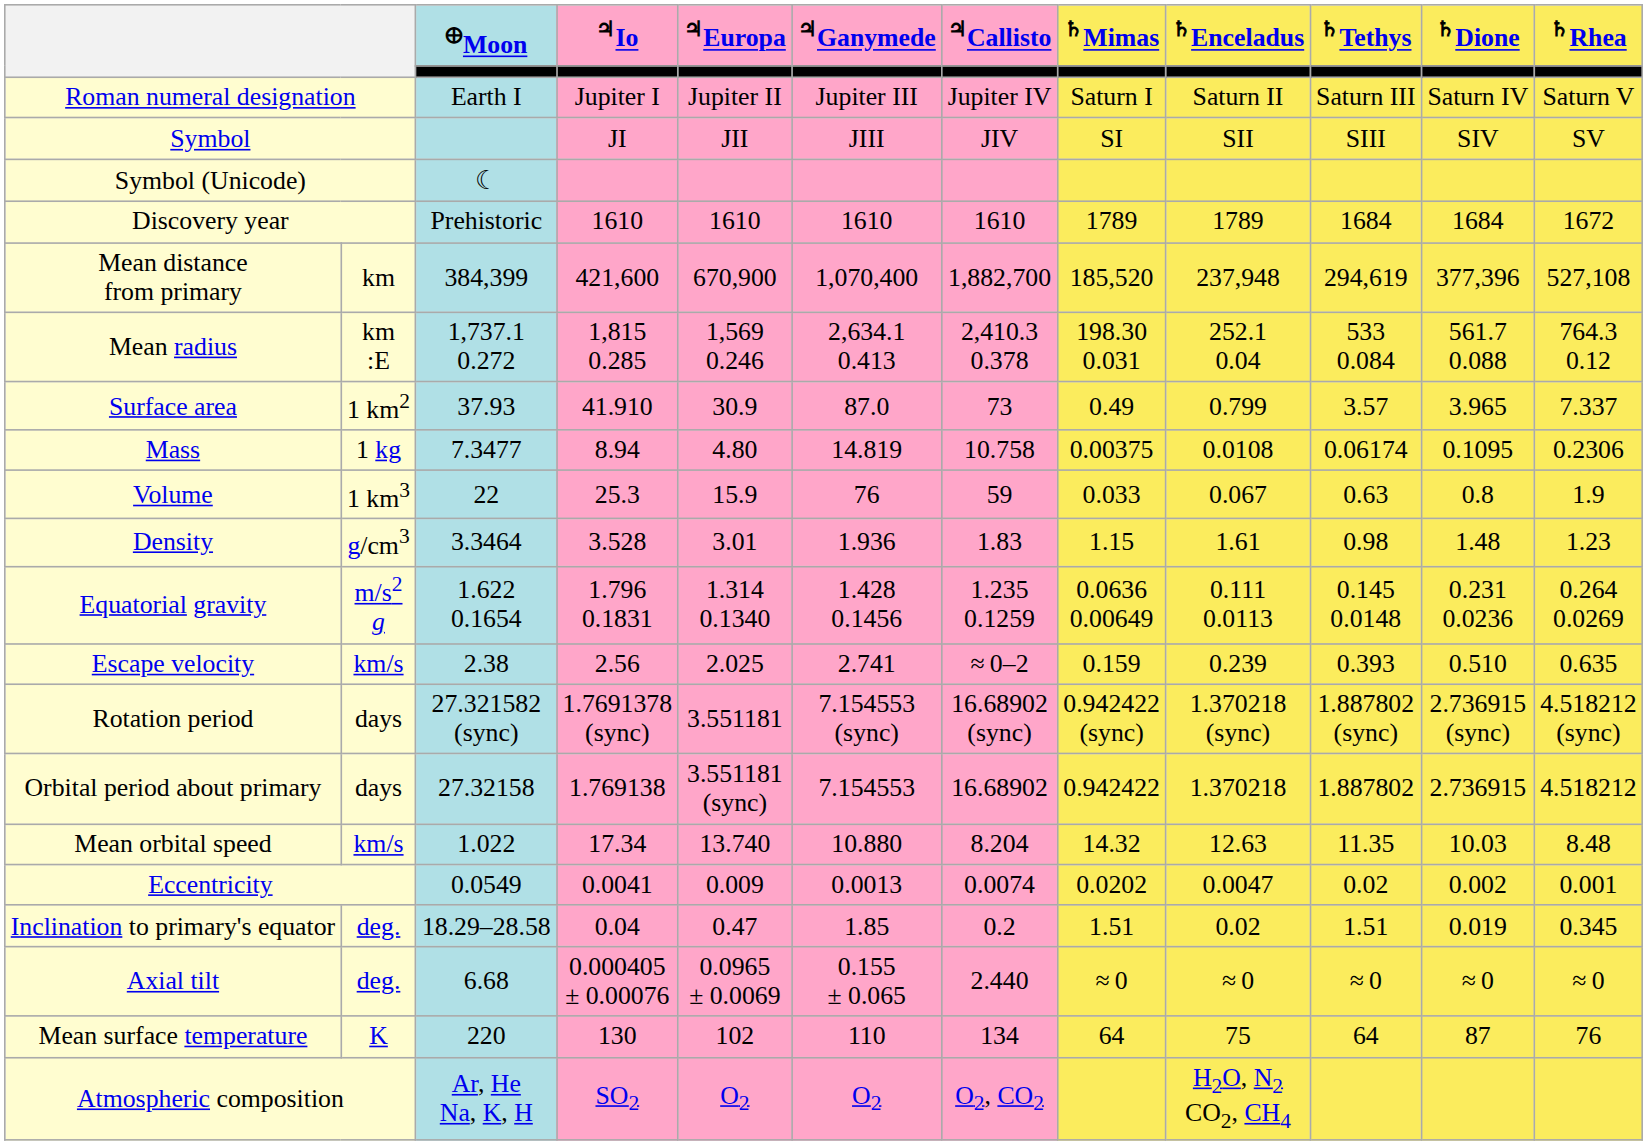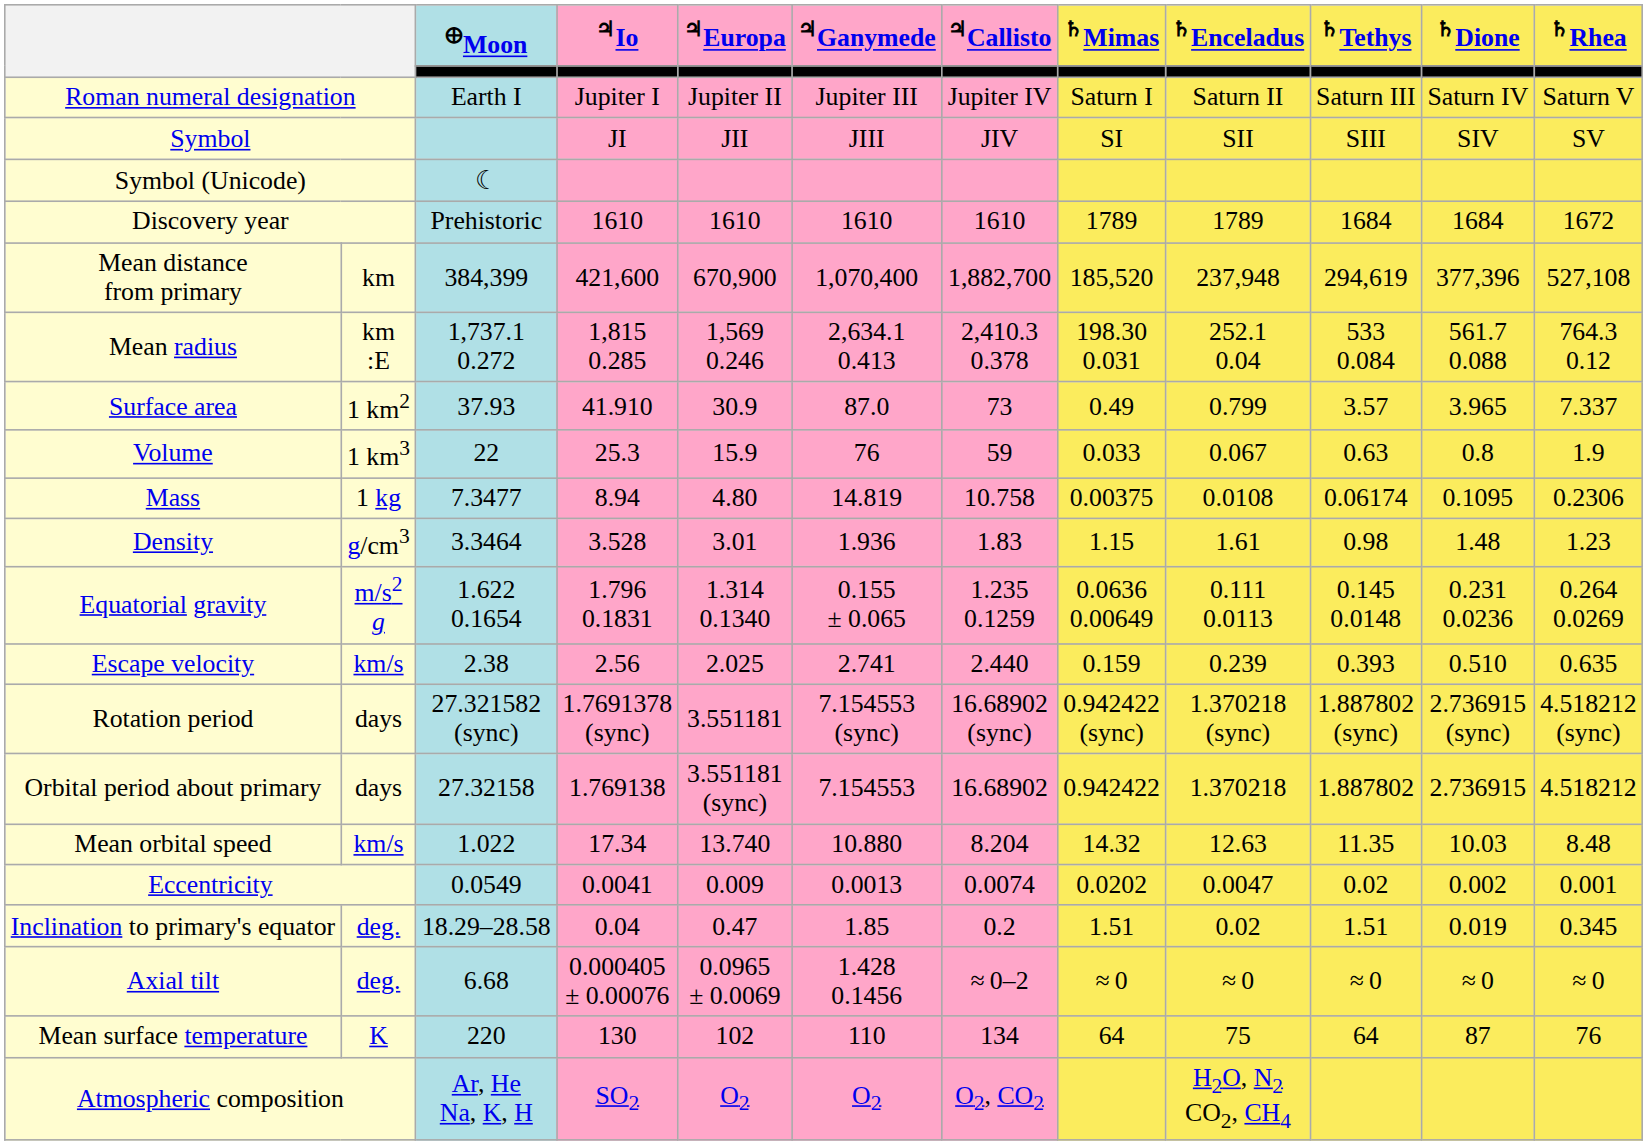rows swapped: Volume <-> Mass
Equatorial gravity | ♃Ganymede: 1.428 0.1456 -> 0.155 ± 0.065
Escape velocity | ♃Callisto: ≈ 0–2 -> 2.440
Axial tilt | ♃Ganymede: 0.155 ± 0.065 -> 1.428 0.1456
Axial tilt | ♃Callisto: 2.440 -> ≈ 0–2
